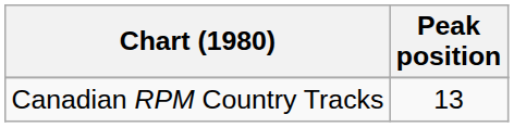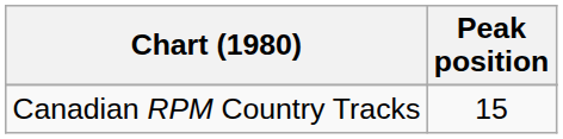Canadian RPM Country Tracks | Peak position: 13 -> 15
